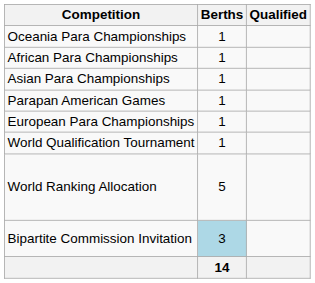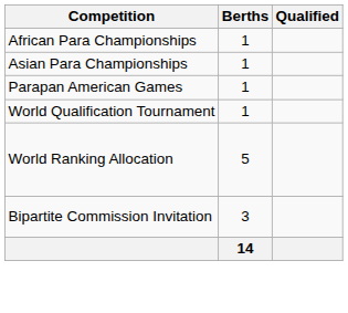- row: Oceania Para Championships | 1
- row: European Para Championships | 1
Bipartite Commission Invitation | Berths: lightblue background -> no background
